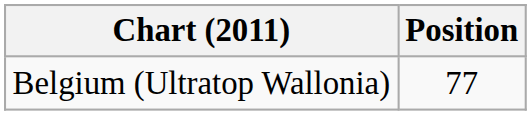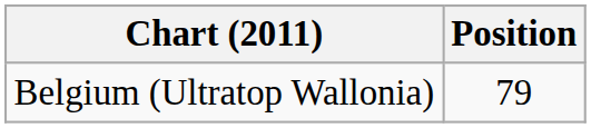Belgium (Ultratop Wallonia) | Position: 77 -> 79
